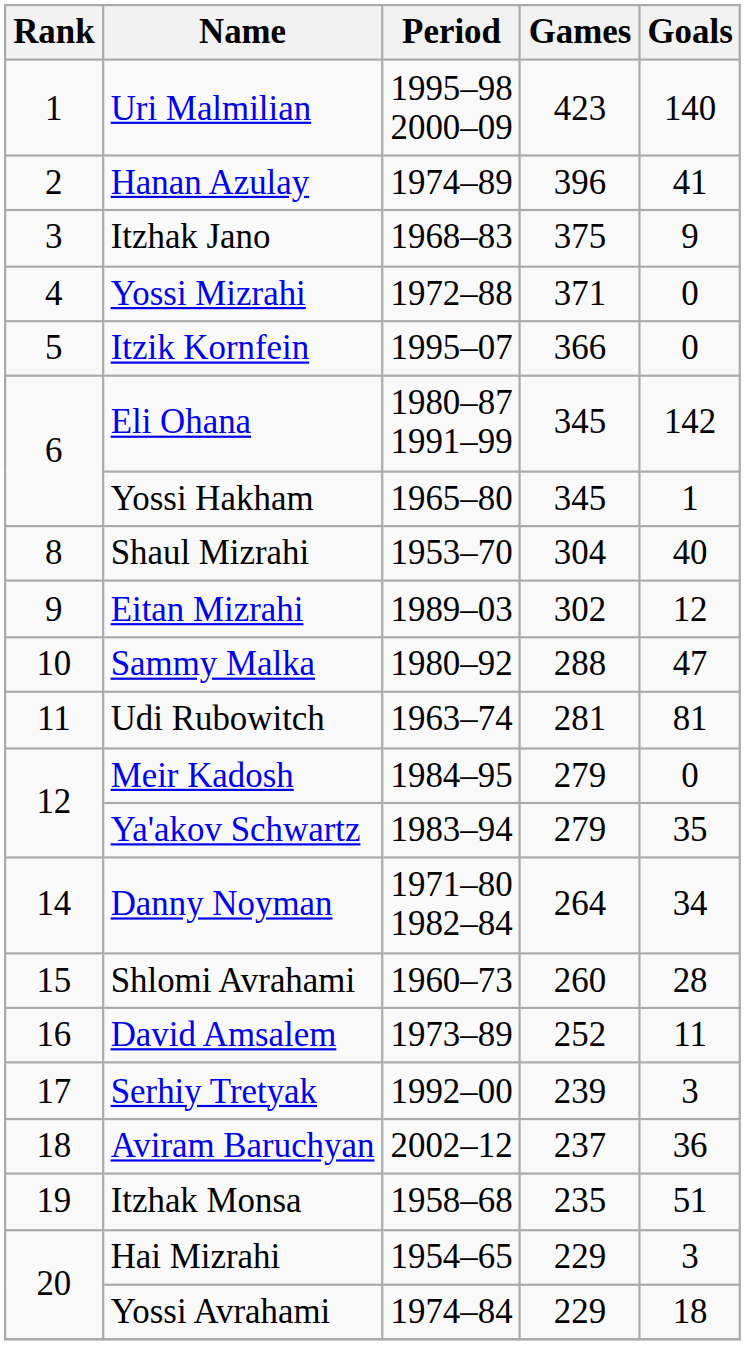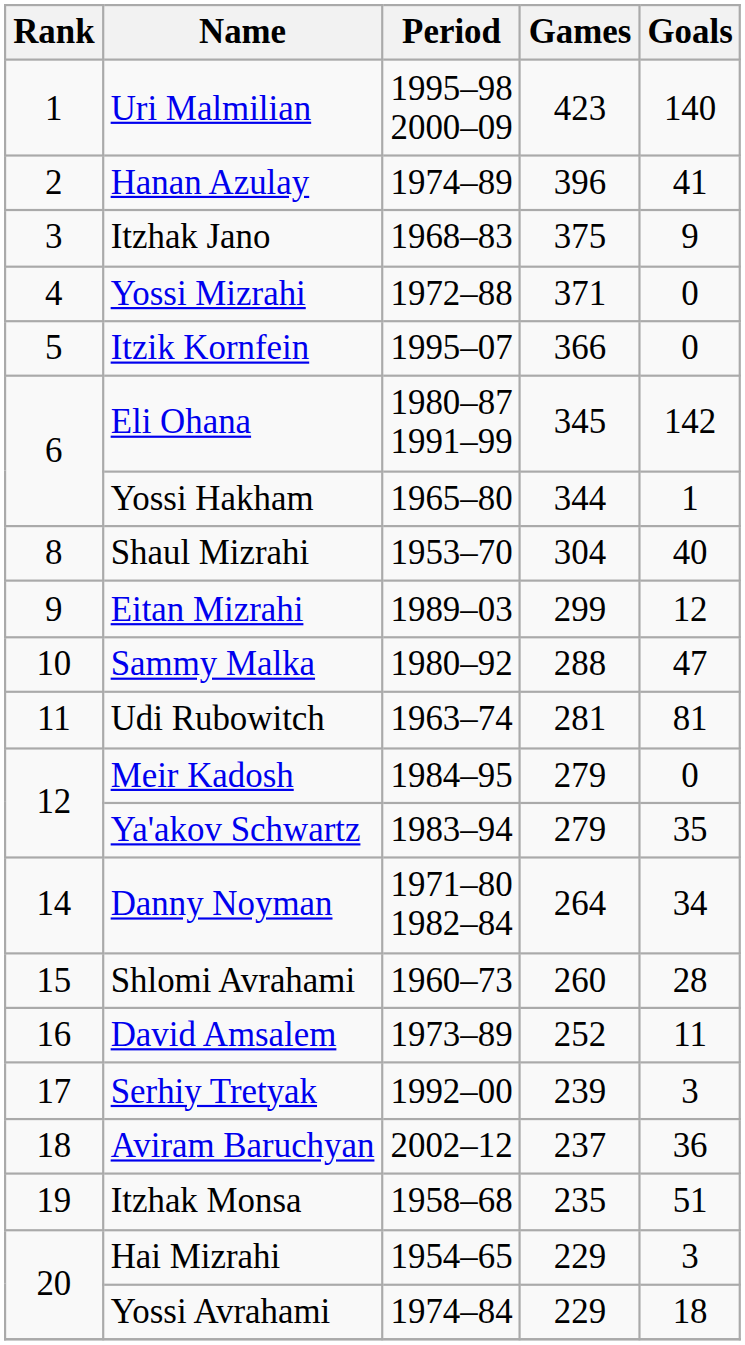Yossi Hakham | Games: 345 -> 344
Eitan Mizrahi | Games: 302 -> 299
